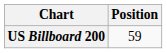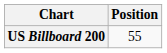US Billboard 200 | Position: 59 -> 55
